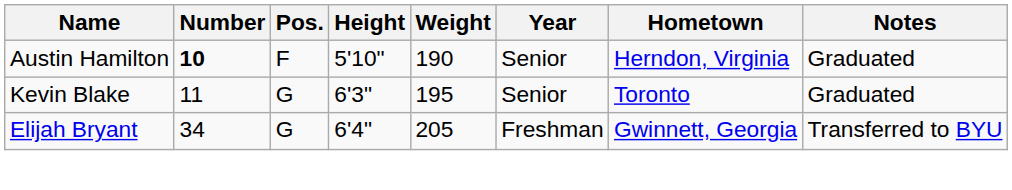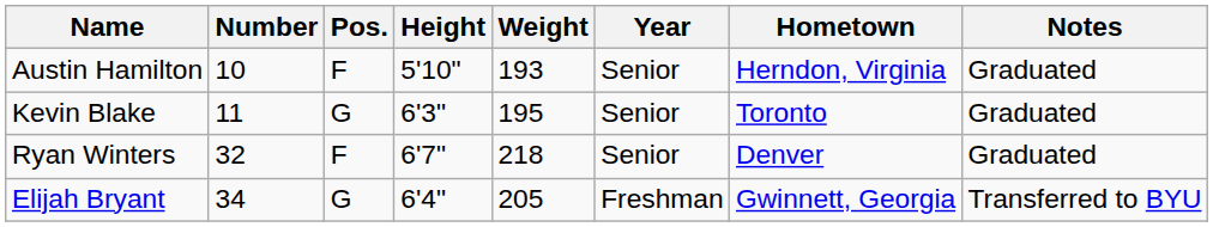Austin Hamilton | Number: bold -> normal
Austin Hamilton | Weight: 190 -> 193
+ row: Ryan Winters | 32 | F | 6'7" | 218 | Senior | Denver | Graduated
